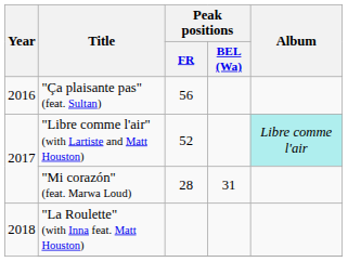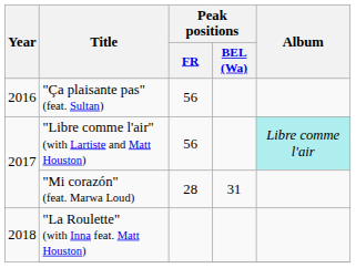"Libre comme l'air" (with Lartiste and Matt Houston) | Peak positions / FR: 52 -> 56
